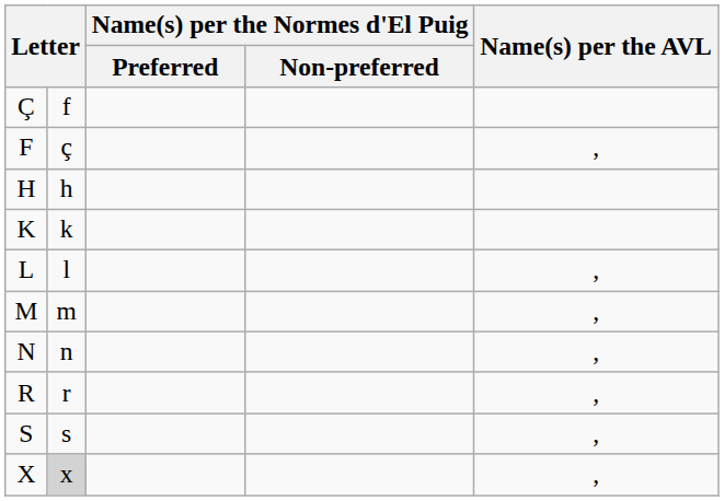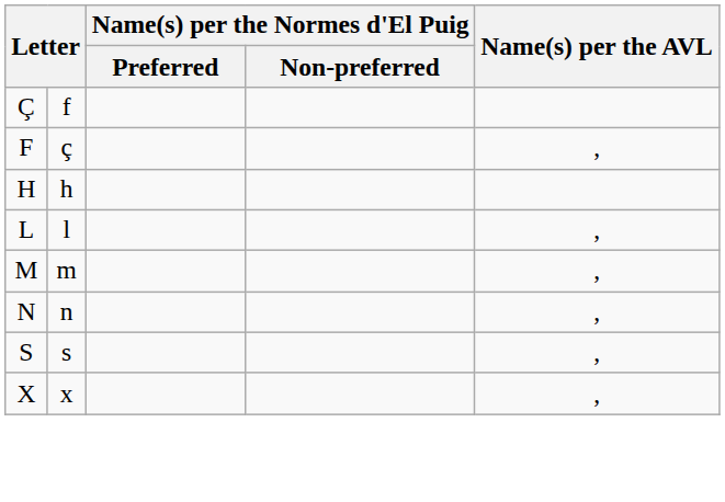- row: K | k
- row: R | r | ,
X | column 2: lightgrey background -> no background
